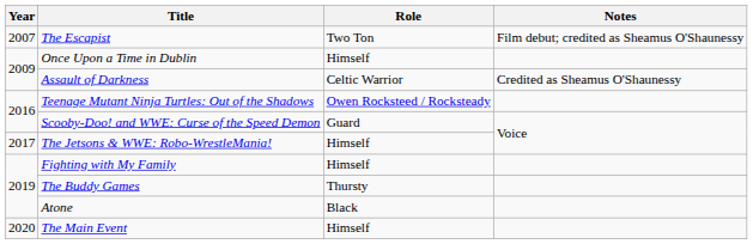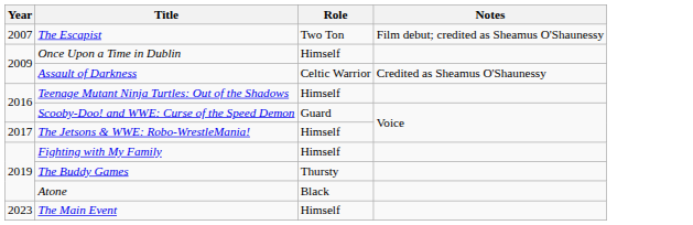Teenage Mutant Ninja Turtles: Out of the Shadows | Role: Owen Rocksteed / Rocksteady -> Himself
The Main Event | Year: 2020 -> 2023
